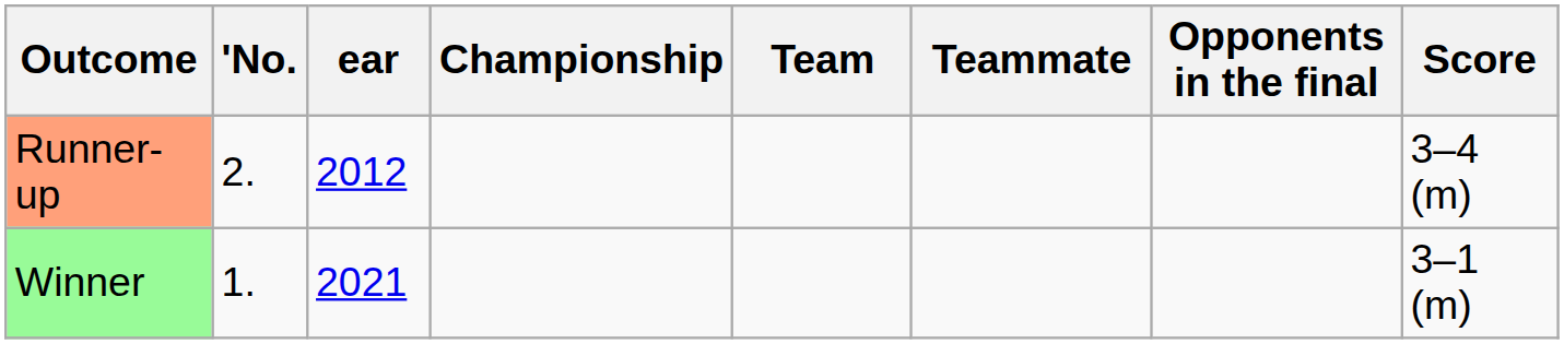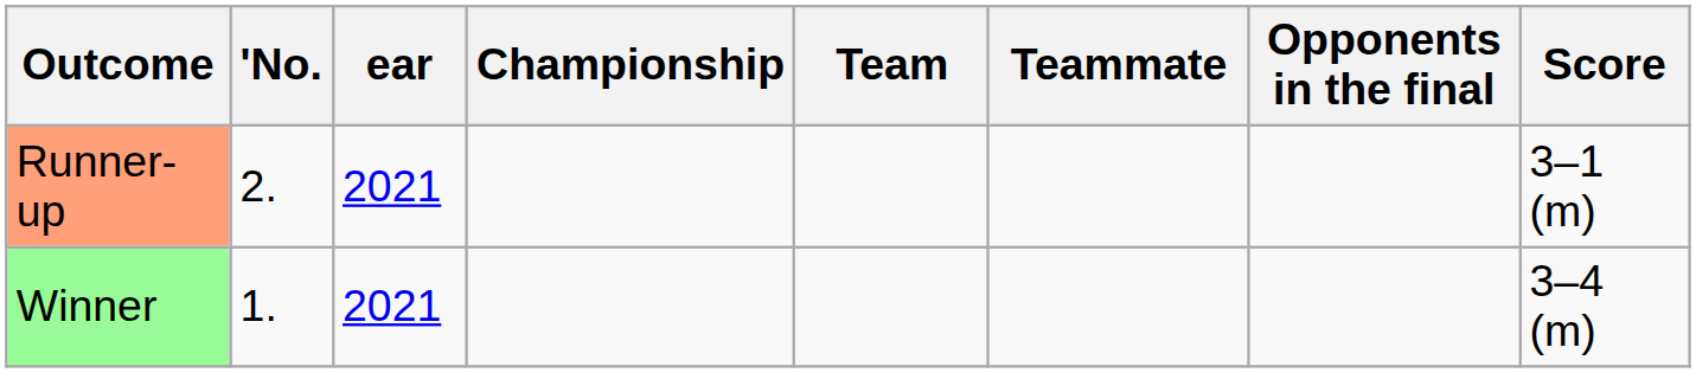Runner-up | ear: 2012 -> 2021
Runner-up | Score: 3–4 (m) -> 3–1 (m)
Winner | Score: 3–1 (m) -> 3–4 (m)
